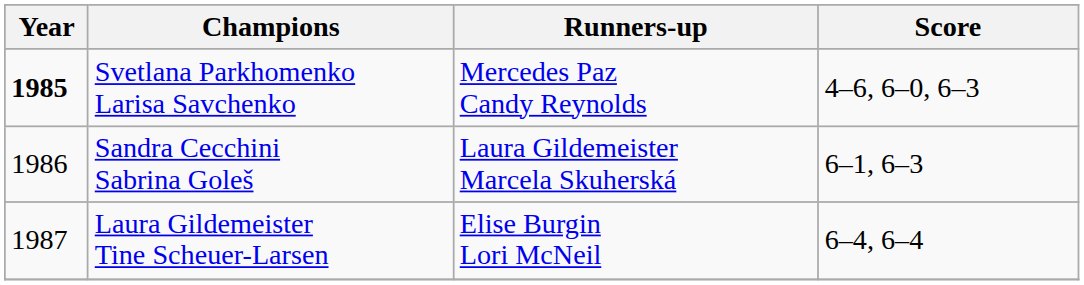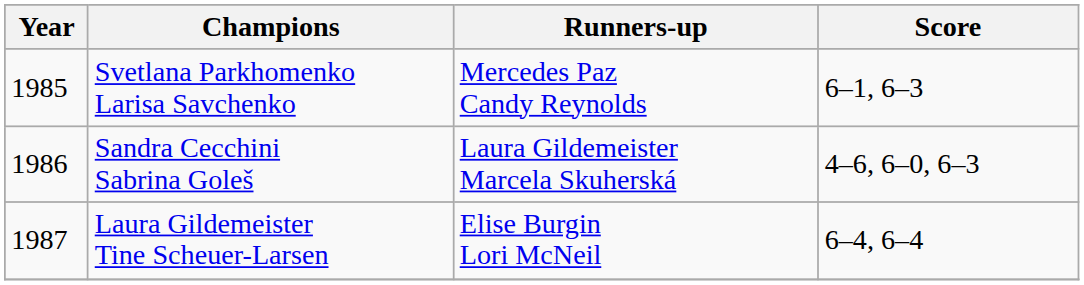Svetlana Parkhomenko Larisa Savchenko | Year: bold -> normal
Svetlana Parkhomenko Larisa Savchenko | Score: 4–6, 6–0, 6–3 -> 6–1, 6–3
Sandra Cecchini Sabrina Goleš | Score: 6–1, 6–3 -> 4–6, 6–0, 6–3
